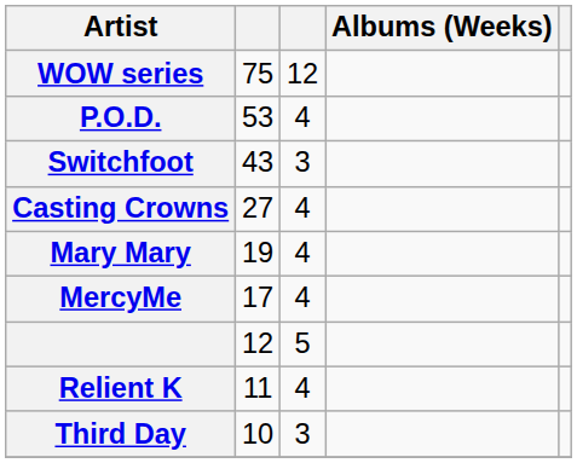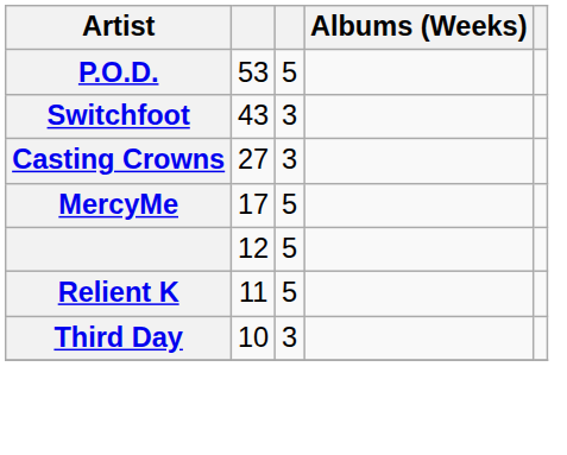- row: WOW series | 75 | 12
P.O.D. | column 3: 4 -> 5
Casting Crowns | column 3: 4 -> 3
- row: Mary Mary | 19 | 4
MercyMe | column 3: 4 -> 5
Relient K | column 3: 4 -> 5
